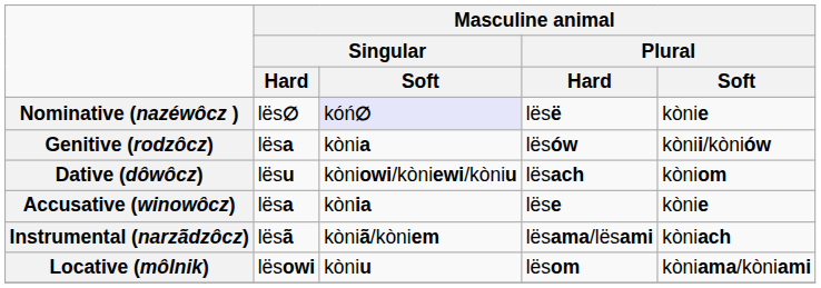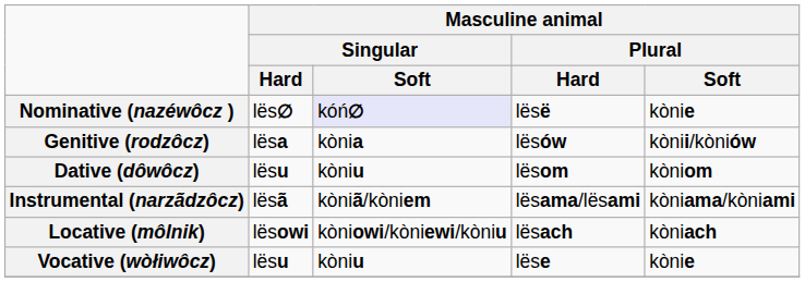Dative (dôwôcz) | Masculine animal / Singular / Soft: kòniowi/kòniewi/kòniu -> kòniu
Dative (dôwôcz) | Masculine animal / Plural / Hard: lësach -> lësom
- row: Accusative (winowôcz) | lësa | kònia | lëse | kònie
Instrumental (narzãdzôcz) | Masculine animal / Plural / Soft: kòniach -> kòniama/kòniami
Locative (môlnik) | Masculine animal / Singular / Soft: kòniu -> kòniowi/kòniewi/kòniu
Locative (môlnik) | Masculine animal / Plural / Hard: lësom -> lësach
Locative (môlnik) | Masculine animal / Plural / Soft: kòniama/kòniami -> kòniach
+ row: Vocative (wòłiwôcz) | lësu | kòniu | lëse | kònie
